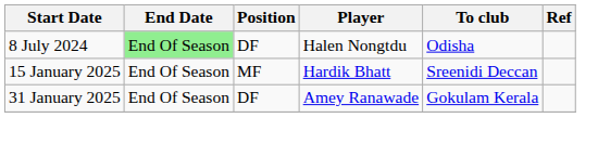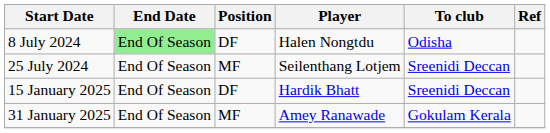+ row: 25 July 2024 | End Of Season | MF | Seilenthang Lotjem | Sreenidi Deccan
15 January 2025 | Position: MF -> DF
31 January 2025 | Position: DF -> MF
